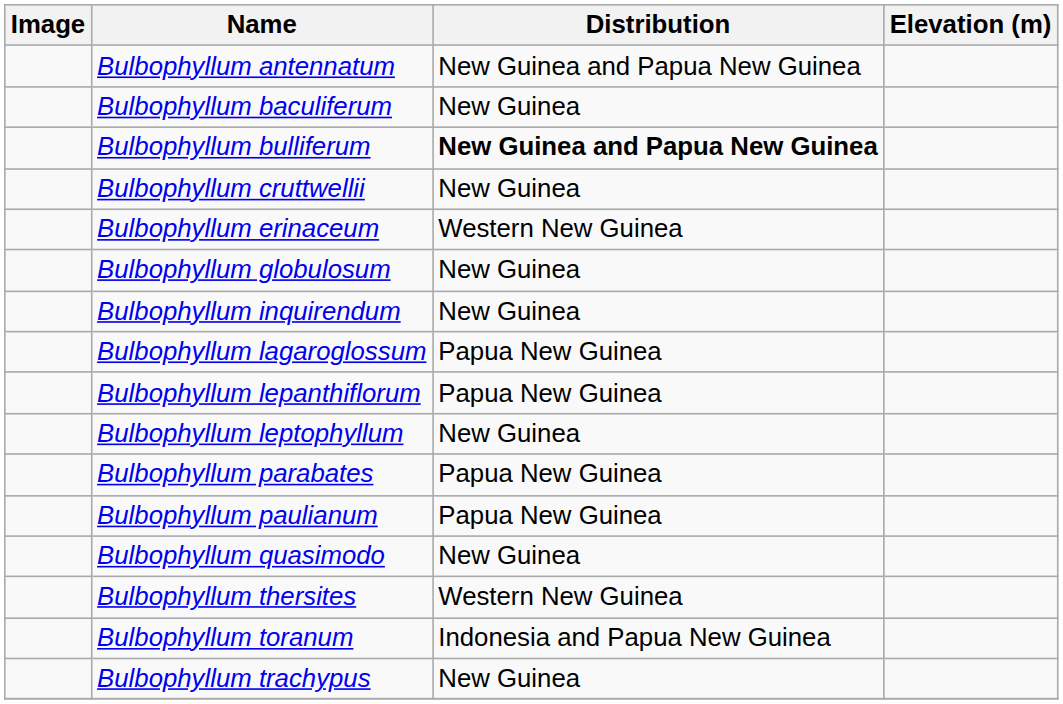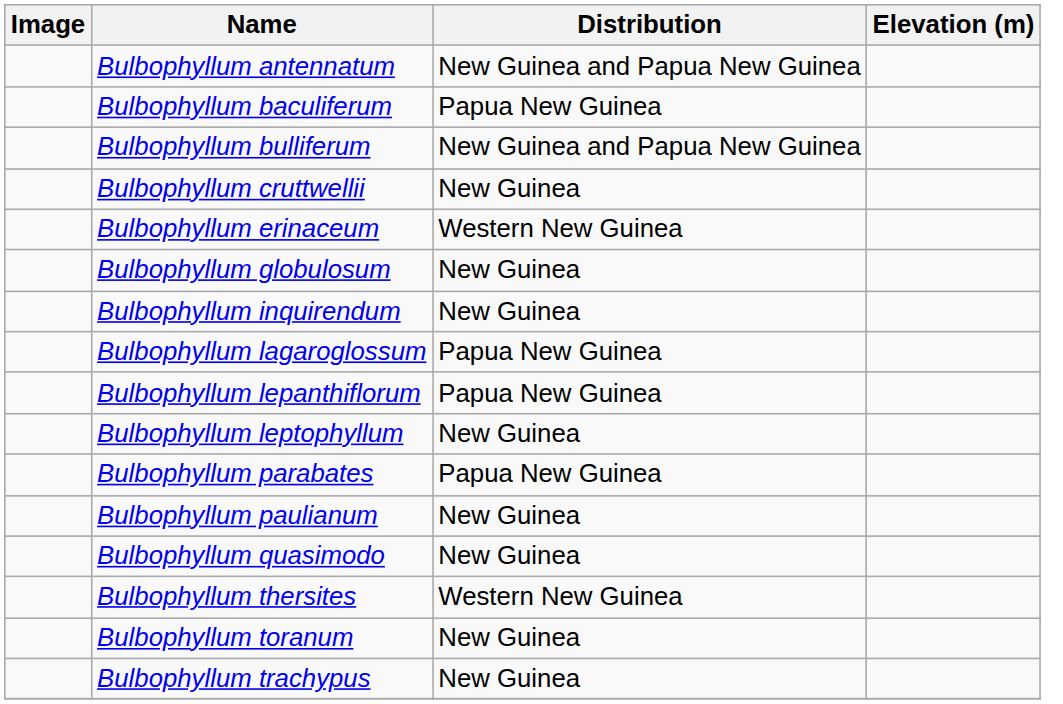Bulbophyllum baculiferum | Distribution: New Guinea -> Papua New Guinea
Bulbophyllum bulliferum | Distribution: bold -> normal
Bulbophyllum paulianum | Distribution: Papua New Guinea -> New Guinea
Bulbophyllum toranum | Distribution: Indonesia and Papua New Guinea -> New Guinea
